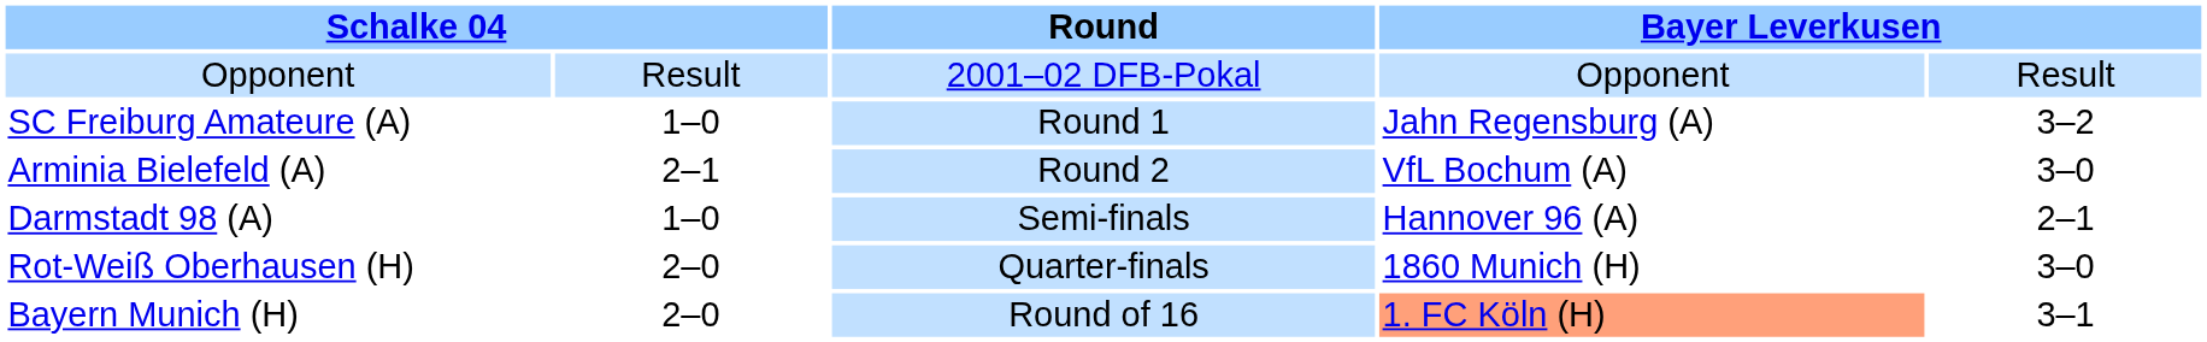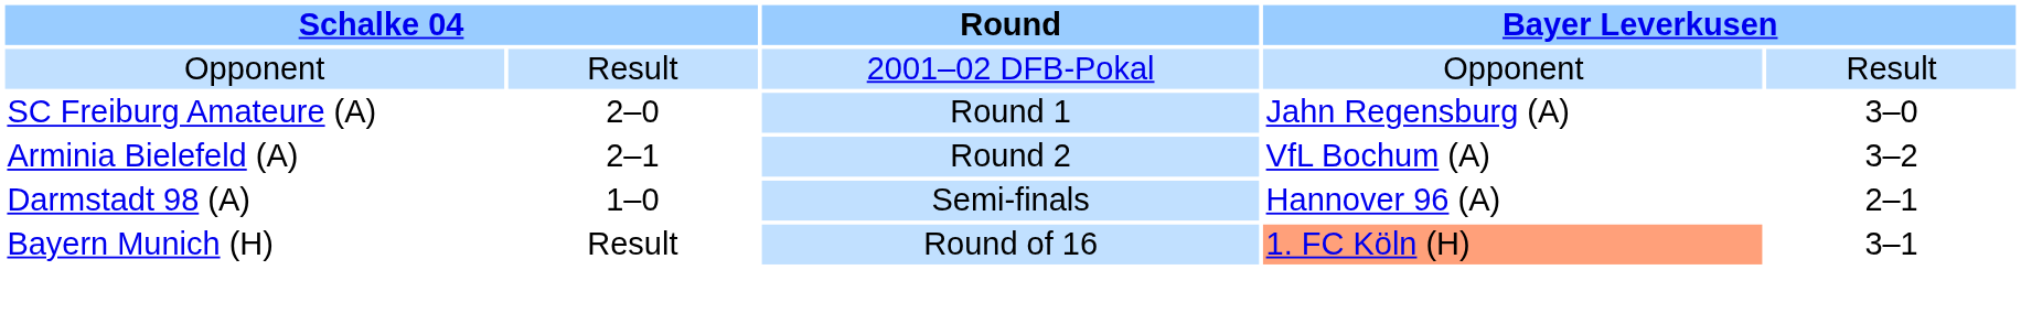SC Freiburg Amateure (A) | column 2: 1–0 -> 2–0
SC Freiburg Amateure (A) | column 5: 3–2 -> 3–0
Arminia Bielefeld (A) | column 5: 3–0 -> 3–2
- row: Rot-Weiß Oberhausen (H) | 2–0 | Quarter-finals | 1860 Munich (H) | 3–0
Bayern Munich (H) | column 2: 2–0 -> Result
